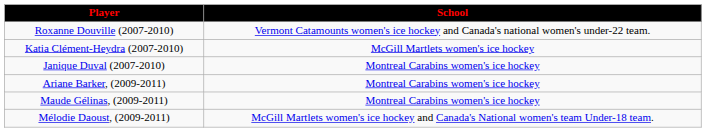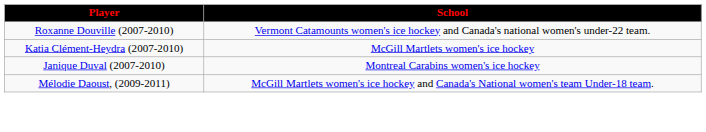- row: Ariane Barker, (2009-2011) | Montreal Carabins women's ice hockey
- row: Maude Gélinas, (2009-2011) | Montreal Carabins women's ice hockey
